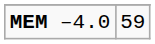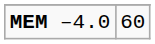MEM –4.0 | column 2: 59 -> 60
